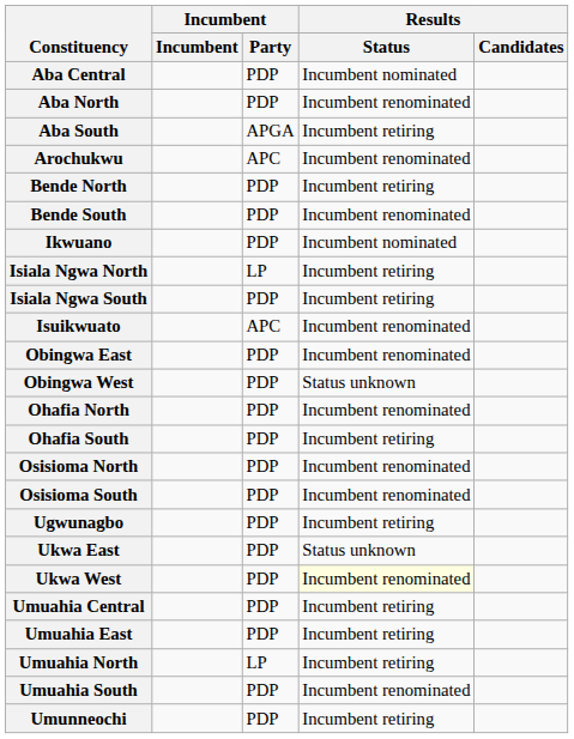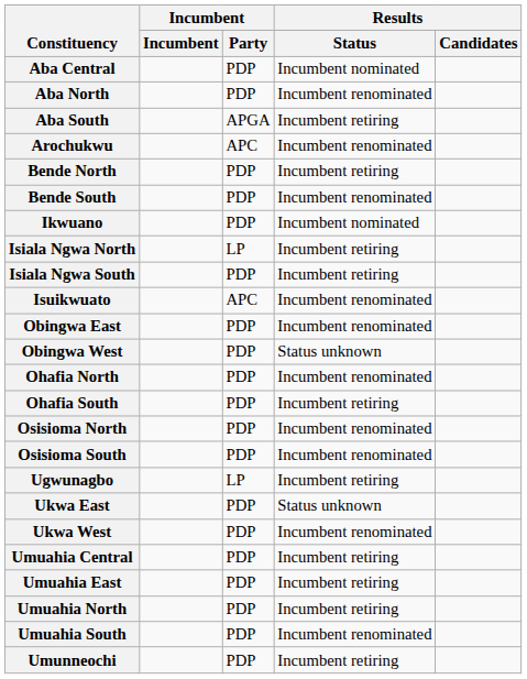Ugwunagbo | Incumbent / Party: PDP -> LP
Ukwa West | Results / Status: lightyellow background -> no background
Umuahia North | Incumbent / Party: LP -> PDP
